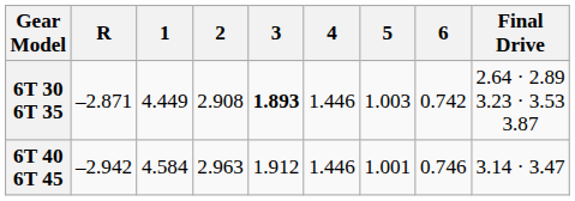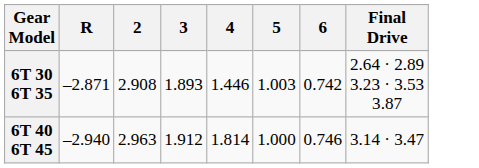- column: 1 | 4.449 | 4.584
6T 30 6T 35 | 3: bold -> normal
6T 40 6T 45 | R: –2.942 -> –2.940
6T 40 6T 45 | 4: 1.446 -> 1.814
6T 40 6T 45 | 5: 1.001 -> 1.000
